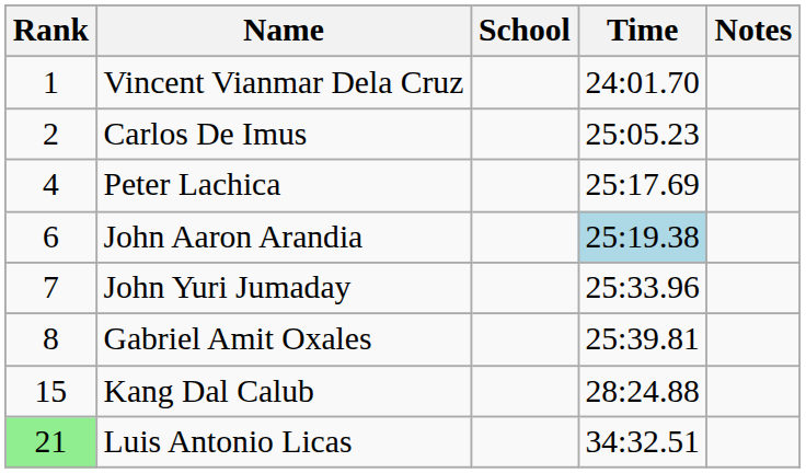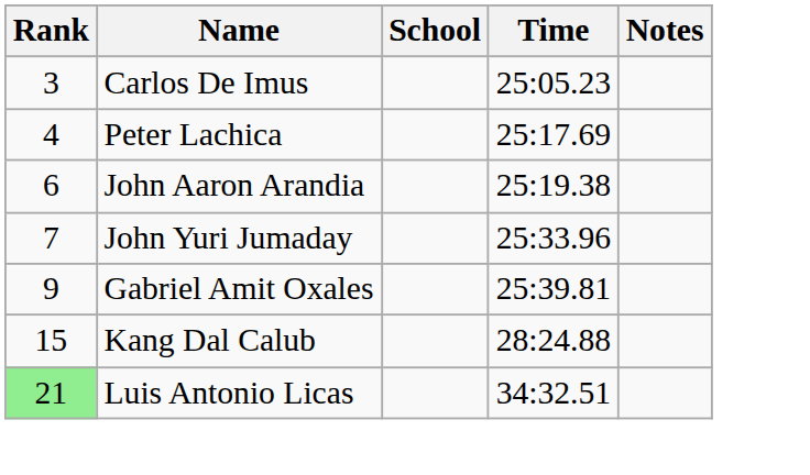- row: 1 | Vincent Vianmar Dela Cruz | 24:01.70
Carlos De Imus | Rank: 2 -> 3
John Aaron Arandia | Time: lightblue background -> no background
Gabriel Amit Oxales | Rank: 8 -> 9
